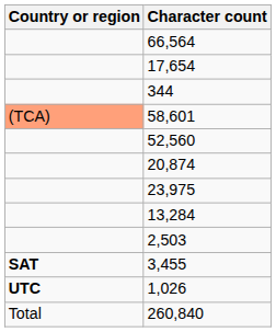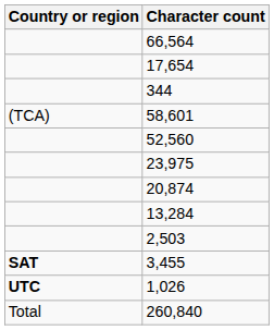58,601 | Country or region: lightsalmon background -> no background
rows swapped: 20,874 <-> 23,975
